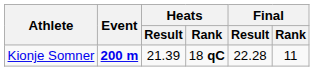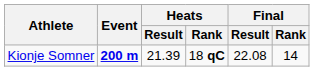Kionje Somner | Final / Result: 22.28 -> 22.08
Kionje Somner | Final / Rank: 11 -> 14
